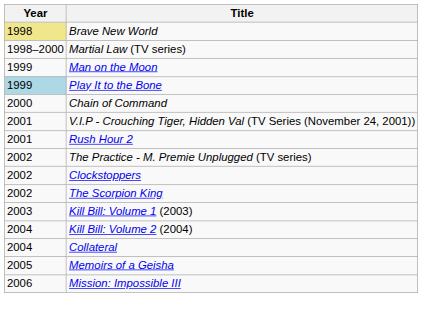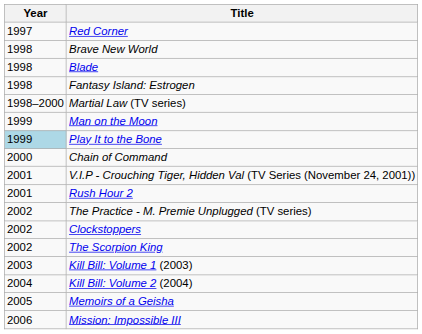+ row: 1997 | Red Corner
Brave New World | Year: khaki background -> no background
+ row: 1998 | Blade
+ row: 1998 | Fantasy Island: Estrogen
- row: 2004 | Collateral
